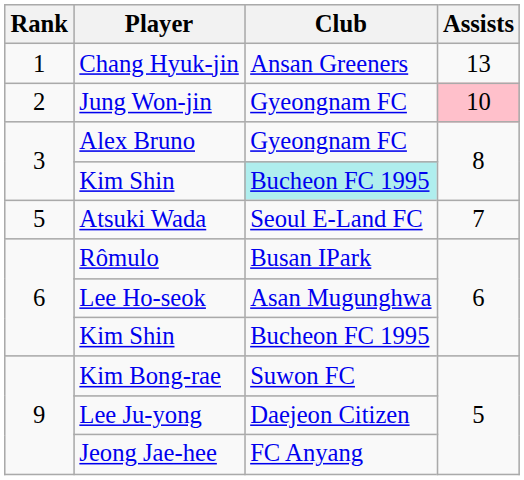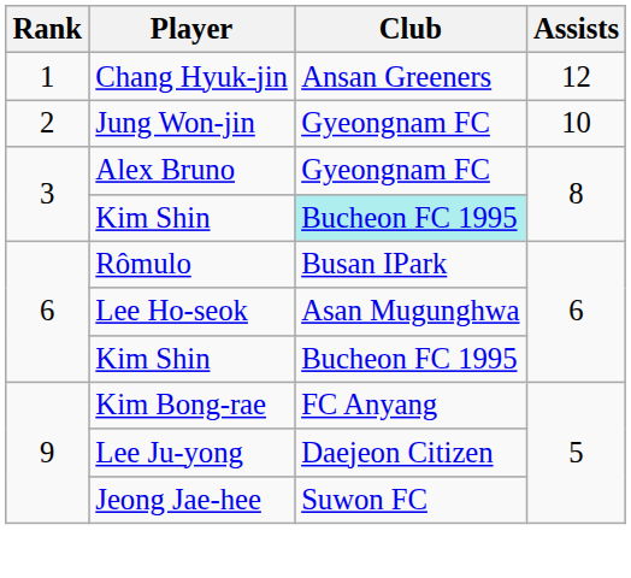Chang Hyuk-jin | Assists: 13 -> 12
Jung Won-jin | Assists: pink background -> no background
- row: 5 | Atsuki Wada | Seoul E-Land FC | 7
Kim Bong-rae | Club: Suwon FC -> FC Anyang
Jeong Jae-hee | Club: FC Anyang -> Suwon FC
